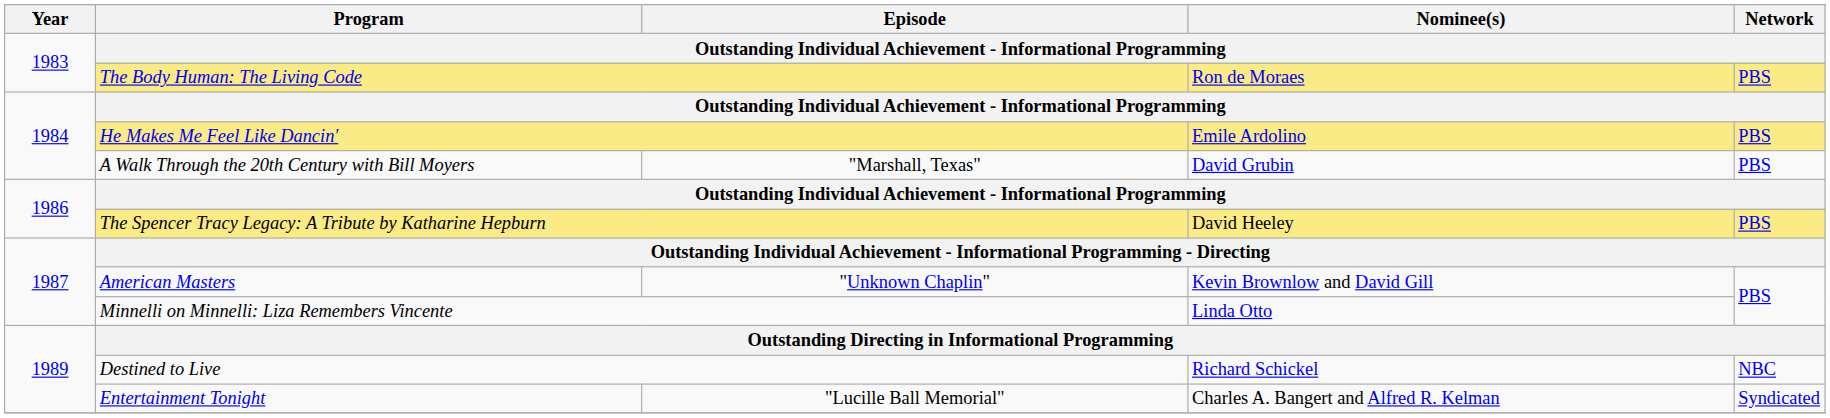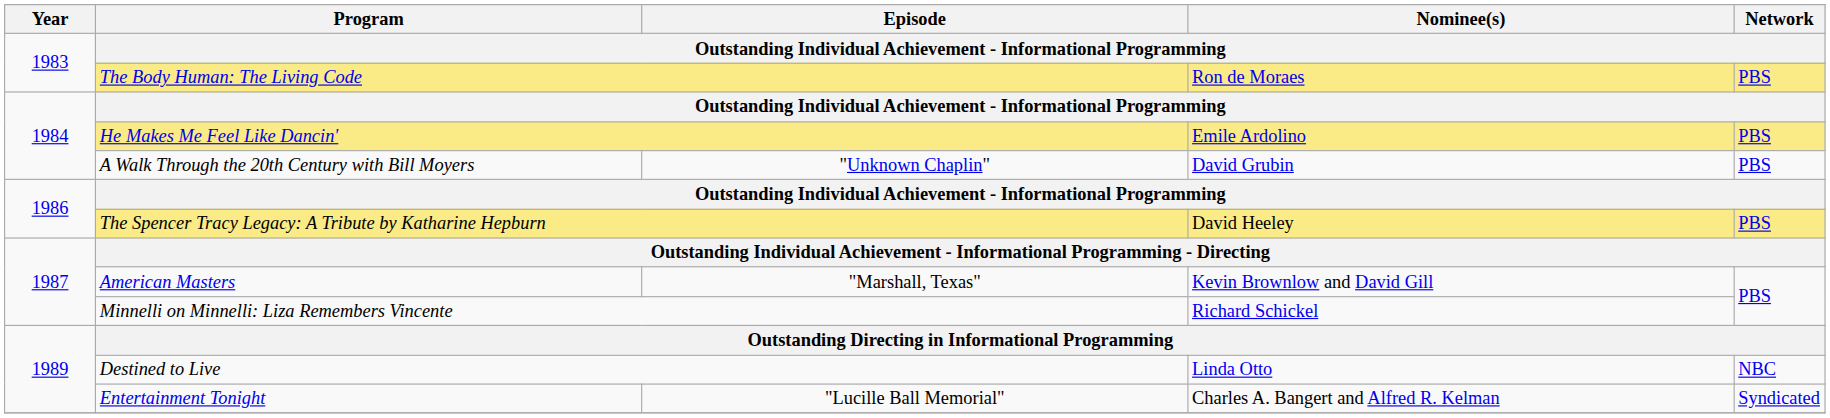A Walk Through the 20th Century with Bill Moyers | Episode: "Marshall, Texas" -> "Unknown Chaplin"
American Masters | Episode: "Unknown Chaplin" -> "Marshall, Texas"
Minnelli on Minnelli: Liza Remembers Vincente | Nominee(s): Linda Otto -> Richard Schickel
Destined to Live | Nominee(s): Richard Schickel -> Linda Otto
